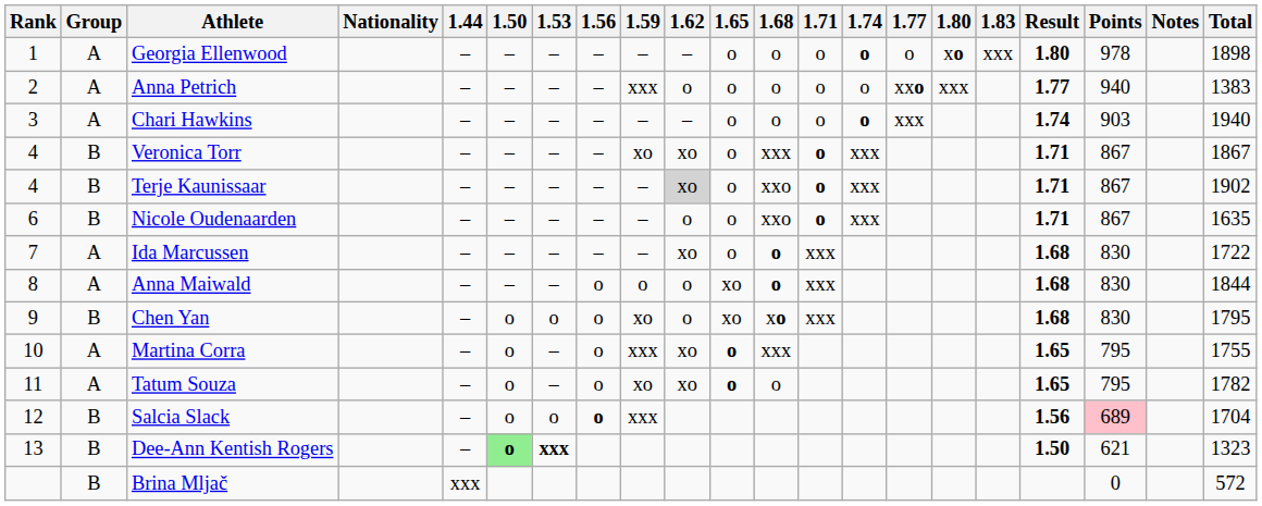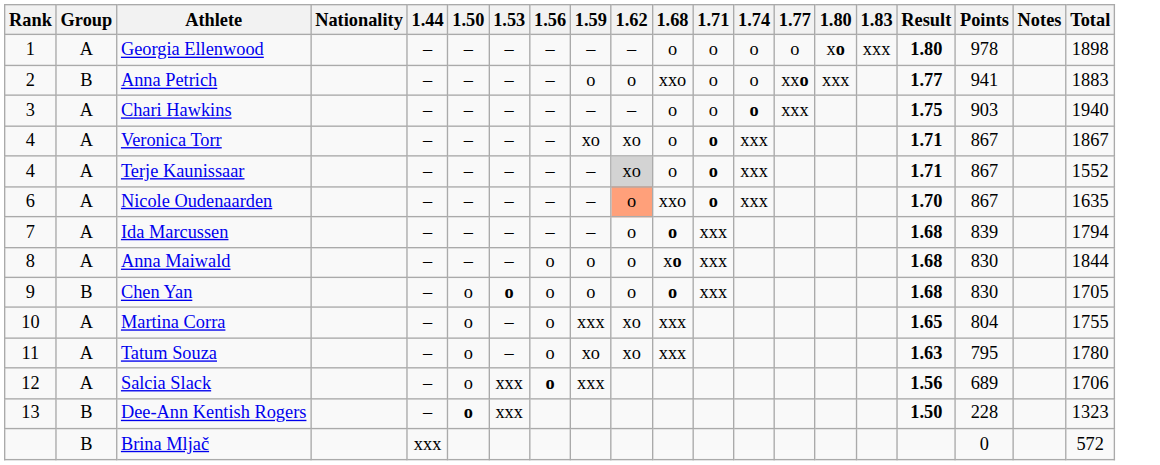- column: 1.65 | o | o | o | o | o | o | o | xo | xo | o | o
Georgia Ellenwood | 1.74: bold -> normal
Anna Petrich | Group: A -> B
Anna Petrich | 1.59: xxx -> o
Anna Petrich | 1.68: o -> xxo
Anna Petrich | Points: 940 -> 941
Anna Petrich | Total: 1383 -> 1883
Chari Hawkins | Result: 1.74 -> 1.75
Veronica Torr | Group: B -> A
Veronica Torr | 1.68: xxx -> o
Terje Kaunissaar | Group: B -> A
Terje Kaunissaar | 1.68: xxo -> o
Terje Kaunissaar | Total: 1902 -> 1552
Nicole Oudenaarden | Group: B -> A
Nicole Oudenaarden | 1.62: no background -> lightsalmon background
Nicole Oudenaarden | Result: 1.71 -> 1.70
Ida Marcussen | 1.62: xo -> o
Ida Marcussen | Points: 830 -> 839
Ida Marcussen | Total: 1722 -> 1794
Anna Maiwald | 1.68: o -> xo
Chen Yan | 1.53: normal -> bold
Chen Yan | 1.59: xo -> o
Chen Yan | 1.68: xo -> o
Chen Yan | Total: 1795 -> 1705
Martina Corra | Points: 795 -> 804
Tatum Souza | 1.68: o -> xxx
Tatum Souza | Result: 1.65 -> 1.63
Tatum Souza | Total: 1782 -> 1780
Salcia Slack | Group: B -> A
Salcia Slack | 1.53: o -> xxx
Salcia Slack | Points: pink background -> no background
Salcia Slack | Total: 1704 -> 1706
Dee-Ann Kentish Rogers | 1.50: lightgreen background -> no background
Dee-Ann Kentish Rogers | 1.53: bold -> normal
Dee-Ann Kentish Rogers | Points: 621 -> 228
